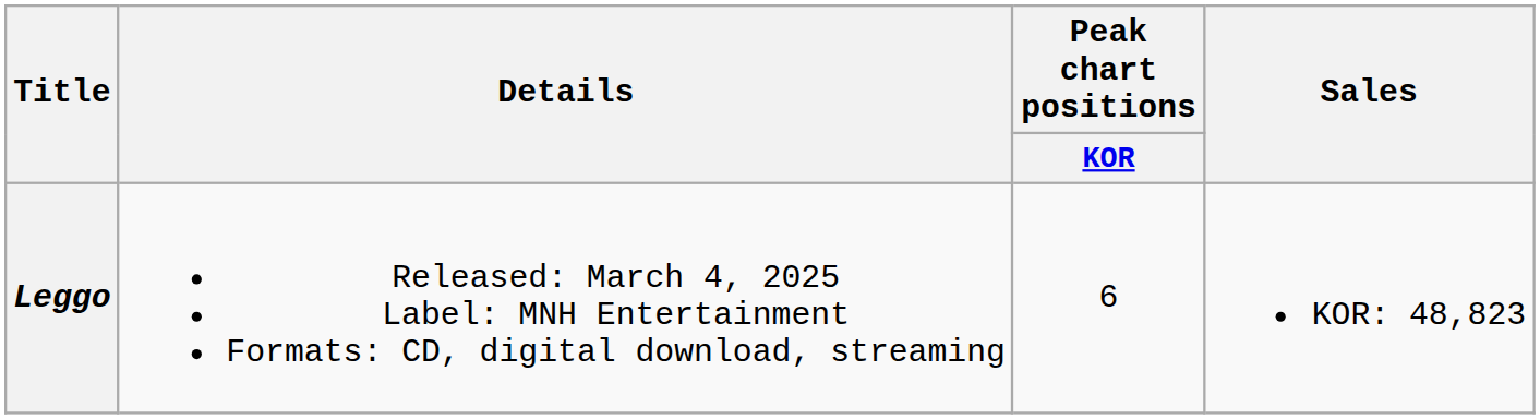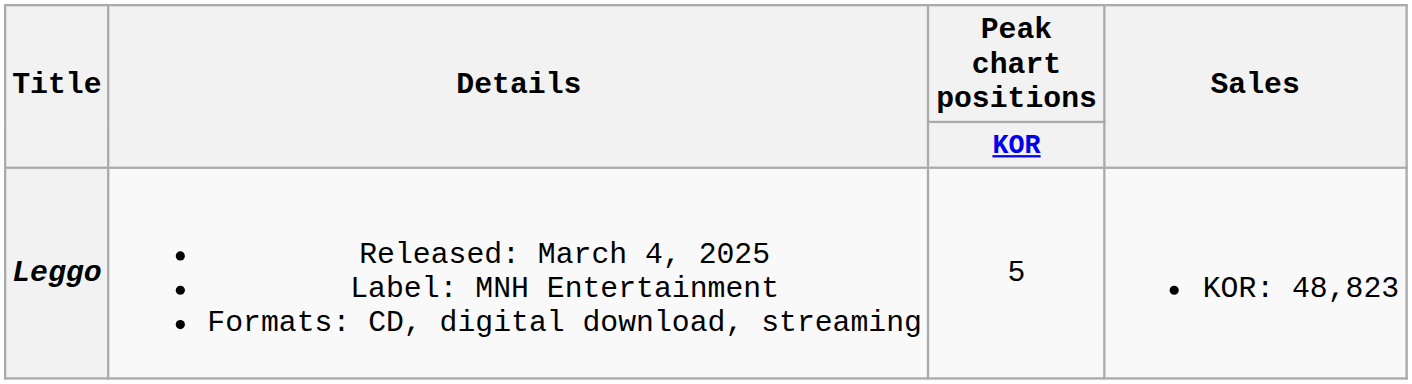Leggo | Peak chart positions / KOR: 6 -> 5
